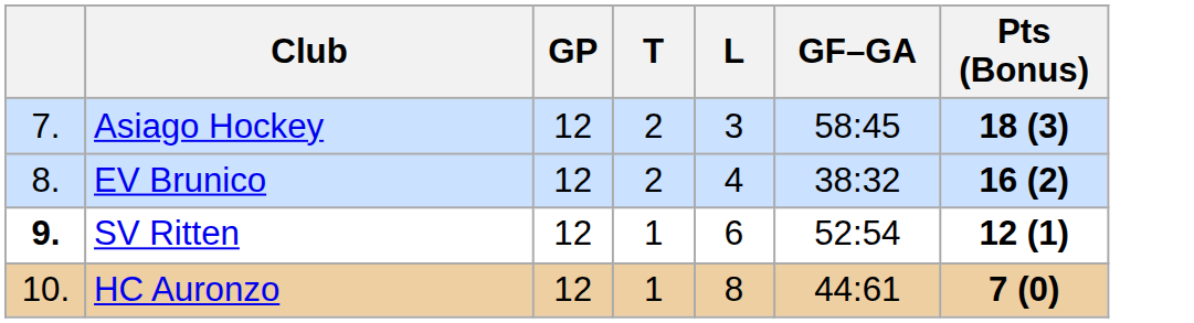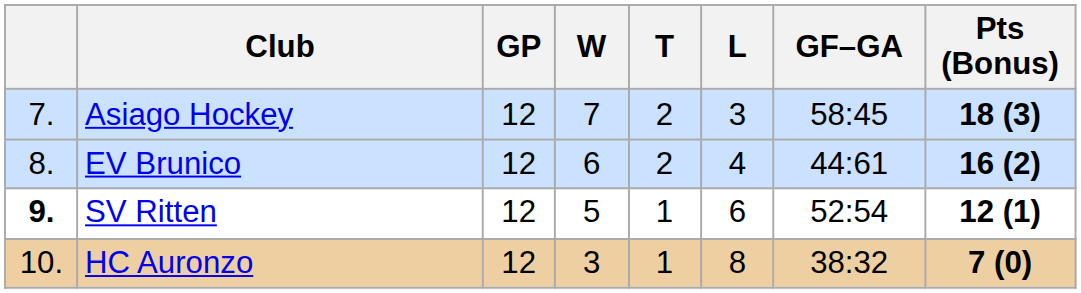+ column: W | 7 | 6 | 5 | 3
EV Brunico | GF–GA: 38:32 -> 44:61
HC Auronzo | GF–GA: 44:61 -> 38:32
